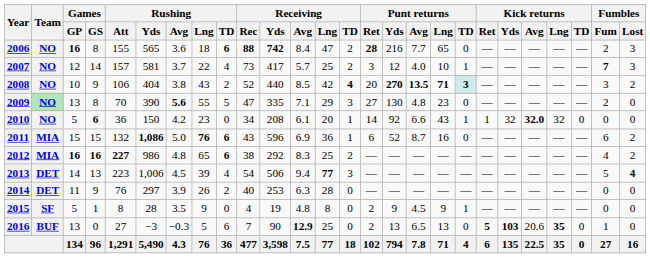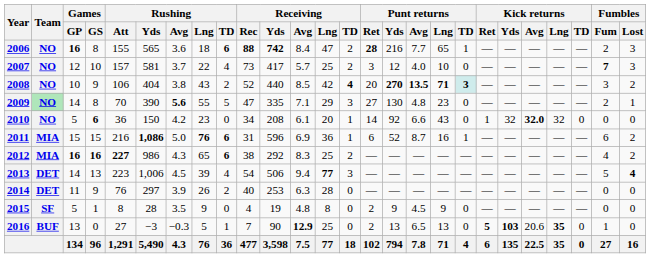2006 | Punt returns / TD: 0 -> 1
2007 | Games / GS: 14 -> 10
2007 | Punt returns / TD: 1 -> 0
2009 | Games / GP: 13 -> 14
2009 | Fumbles / Lost: 0 -> 1
2010 | Punt returns / TD: 1 -> 0
2011 | Rushing / Att: 132 -> 216
2011 | Receiving / Rec: 43 -> 31
2011 | Punt returns / TD: 0 -> 1
2012 | Rushing / Avg: 4.8 -> 4.3
2015 | Punt returns / TD: 1 -> 0
2016 | Rushing / TD: 6 -> 1
